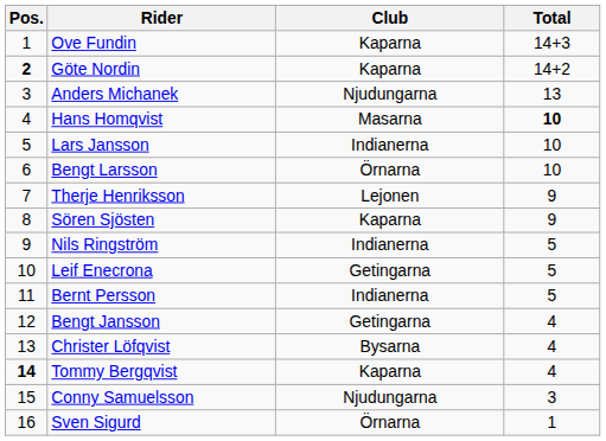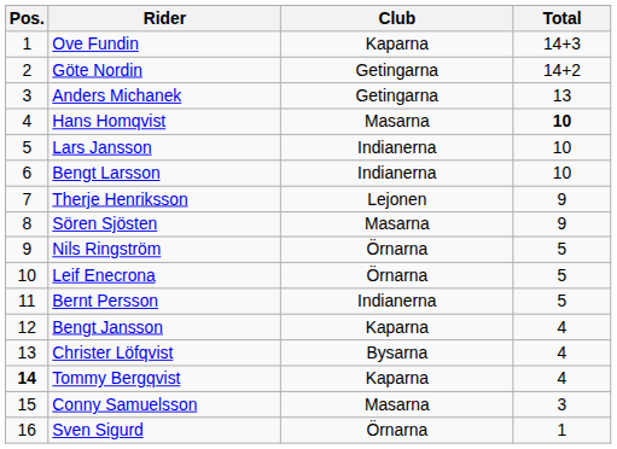Göte Nordin | Pos.: bold -> normal
Göte Nordin | Club: Kaparna -> Getingarna
Anders Michanek | Club: Njudungarna -> Getingarna
Bengt Larsson | Club: Örnarna -> Indianerna
Sören Sjösten | Club: Kaparna -> Masarna
Nils Ringström | Club: Indianerna -> Örnarna
Leif Enecrona | Club: Getingarna -> Örnarna
Bengt Jansson | Club: Getingarna -> Kaparna
Conny Samuelsson | Club: Njudungarna -> Masarna
